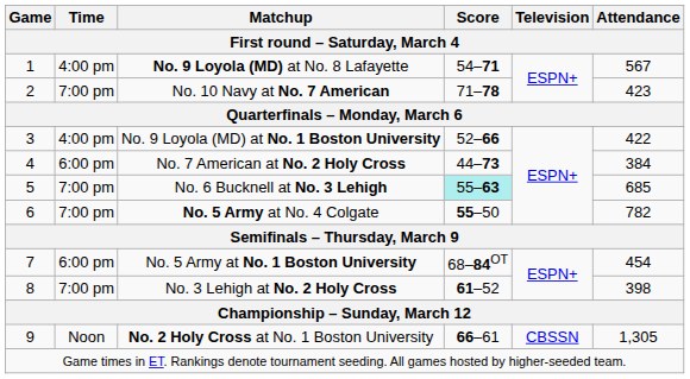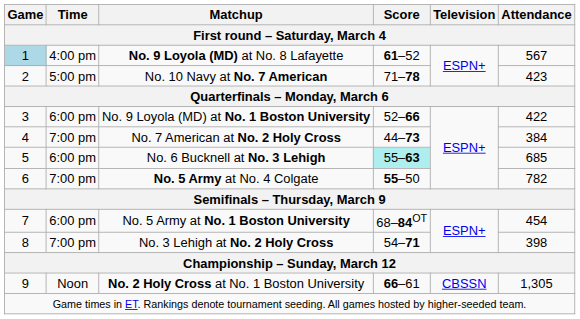No. 9 Loyola (MD) at No. 8 Lafayette | Game: no background -> lightblue background
No. 9 Loyola (MD) at No. 8 Lafayette | Score: 54–71 -> 61–52
No. 10 Navy at No. 7 American | Time: 7:00 pm -> 5:00 pm
No. 9 Loyola (MD) at No. 1 Boston University | Time: 4:00 pm -> 6:00 pm
No. 7 American at No. 2 Holy Cross | Time: 6:00 pm -> 7:00 pm
No. 6 Bucknell at No. 3 Lehigh | Time: 7:00 pm -> 6:00 pm
No. 3 Lehigh at No. 2 Holy Cross | Score: 61–52 -> 54–71
